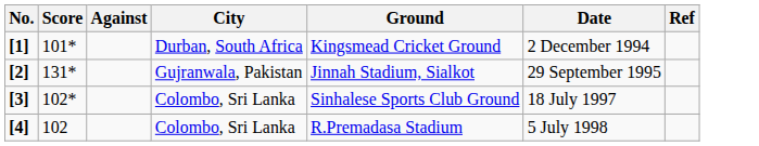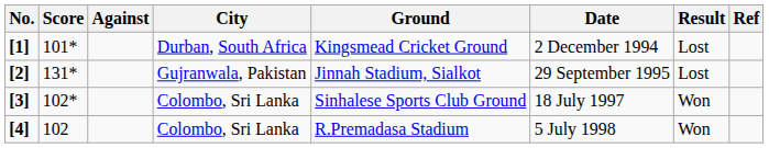+ column: Result | Lost | Lost | Won | Won
